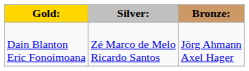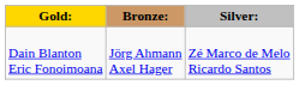columns swapped: Silver: <-> Bronze:
